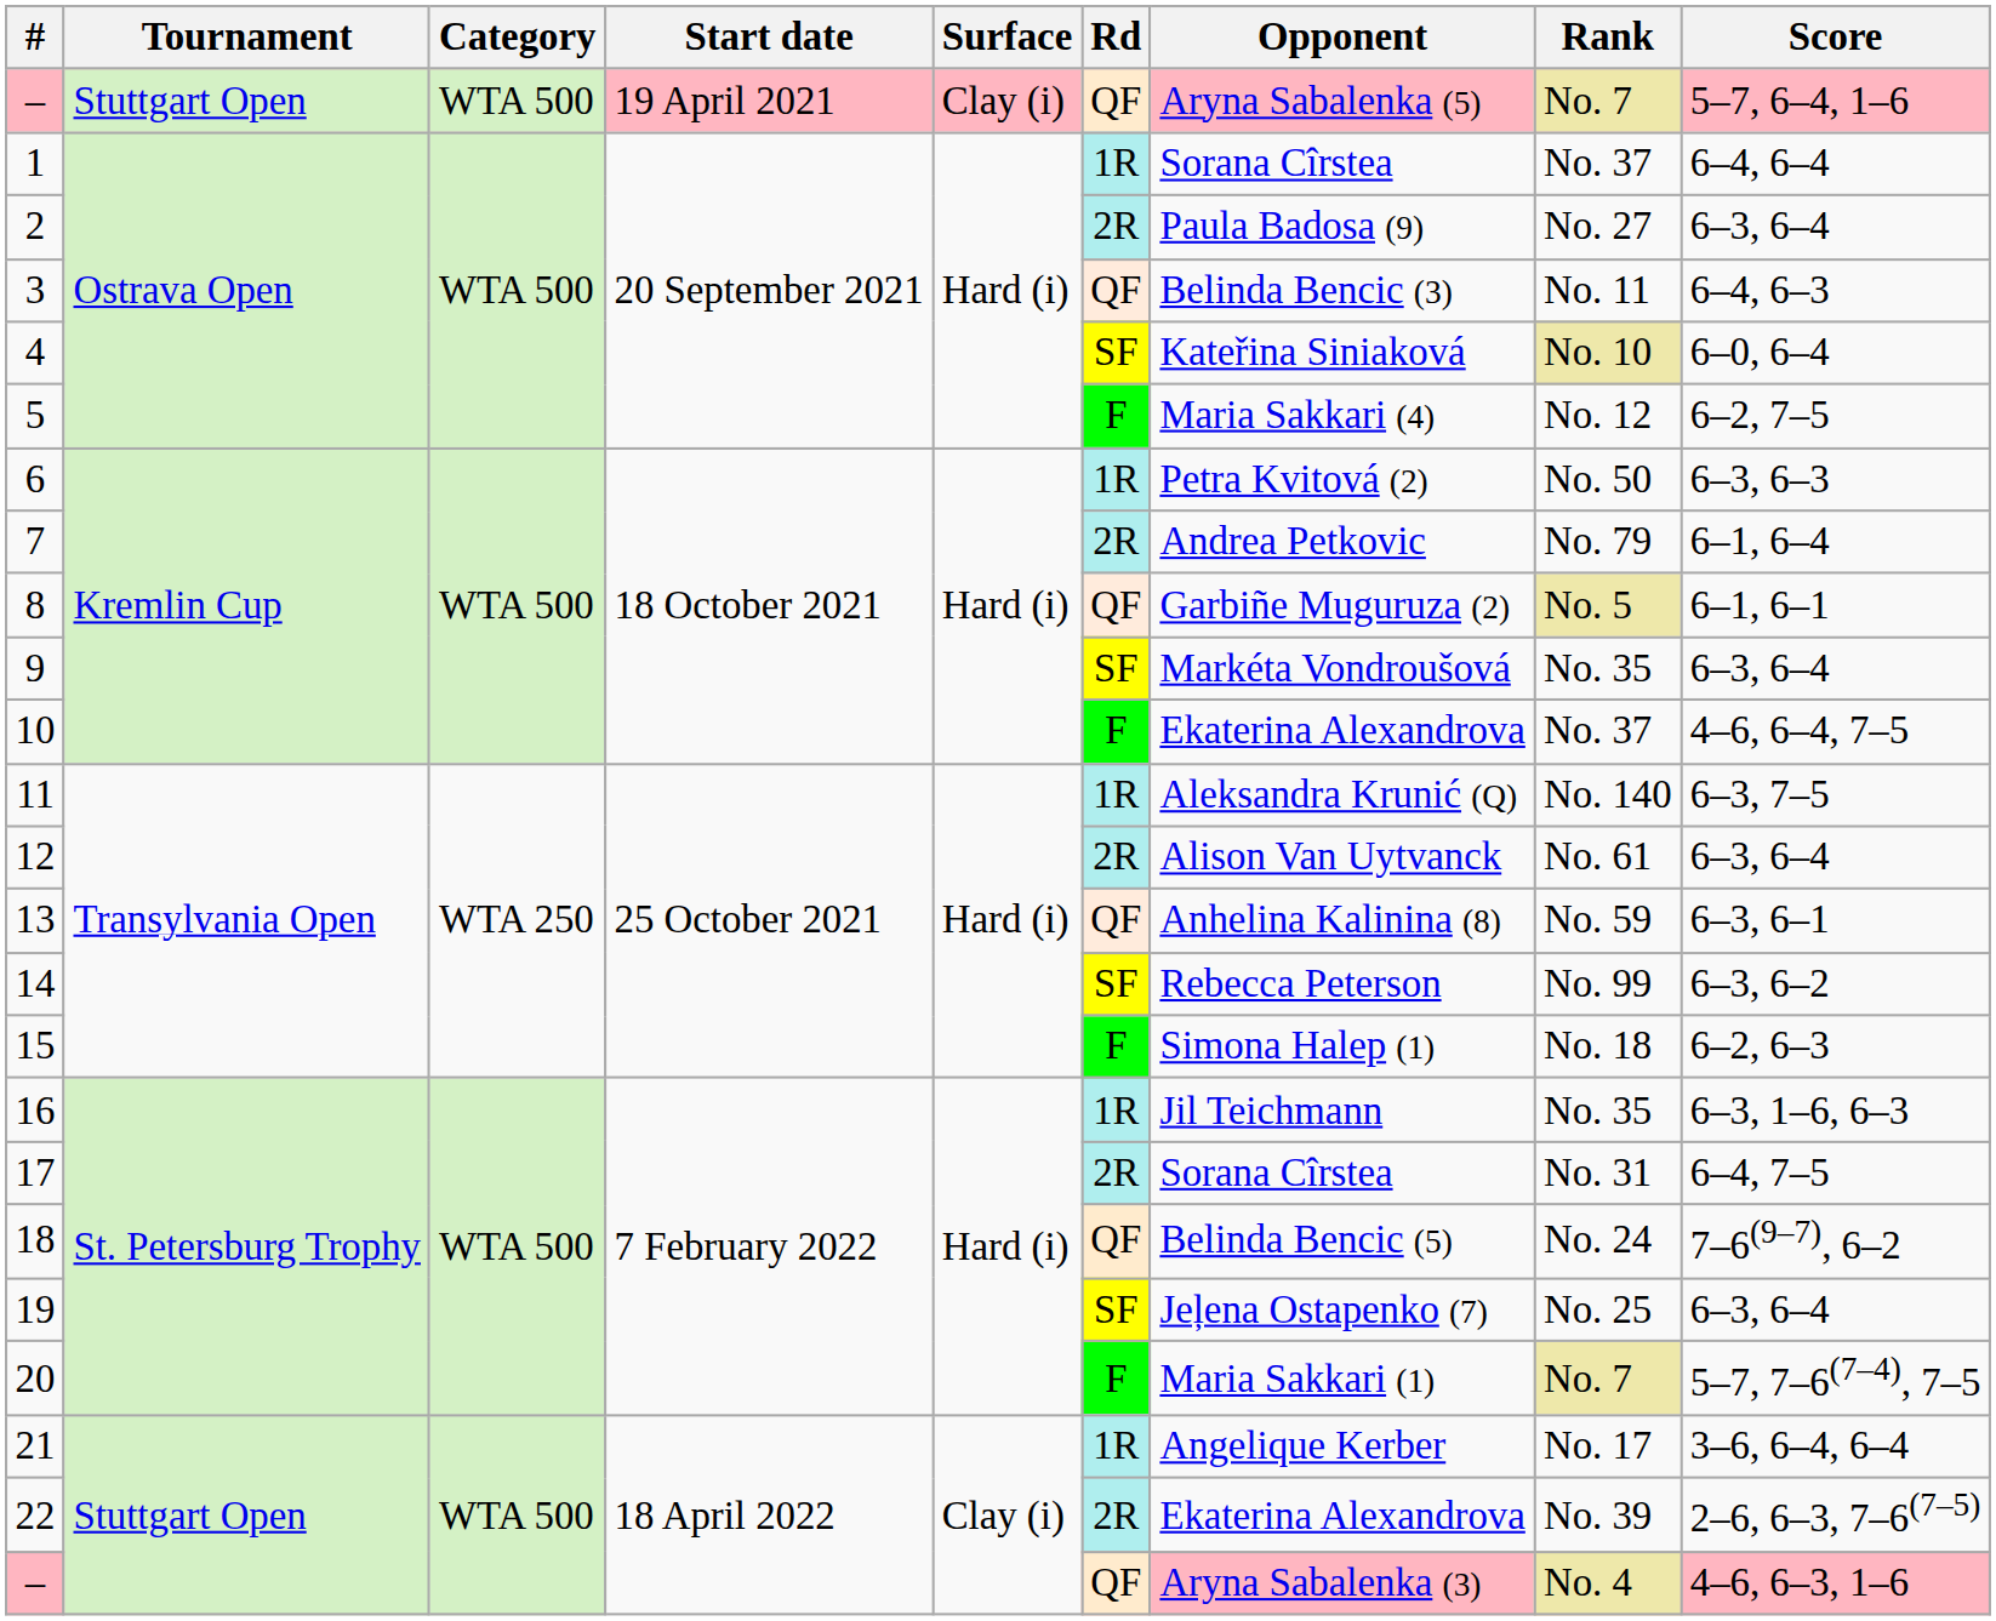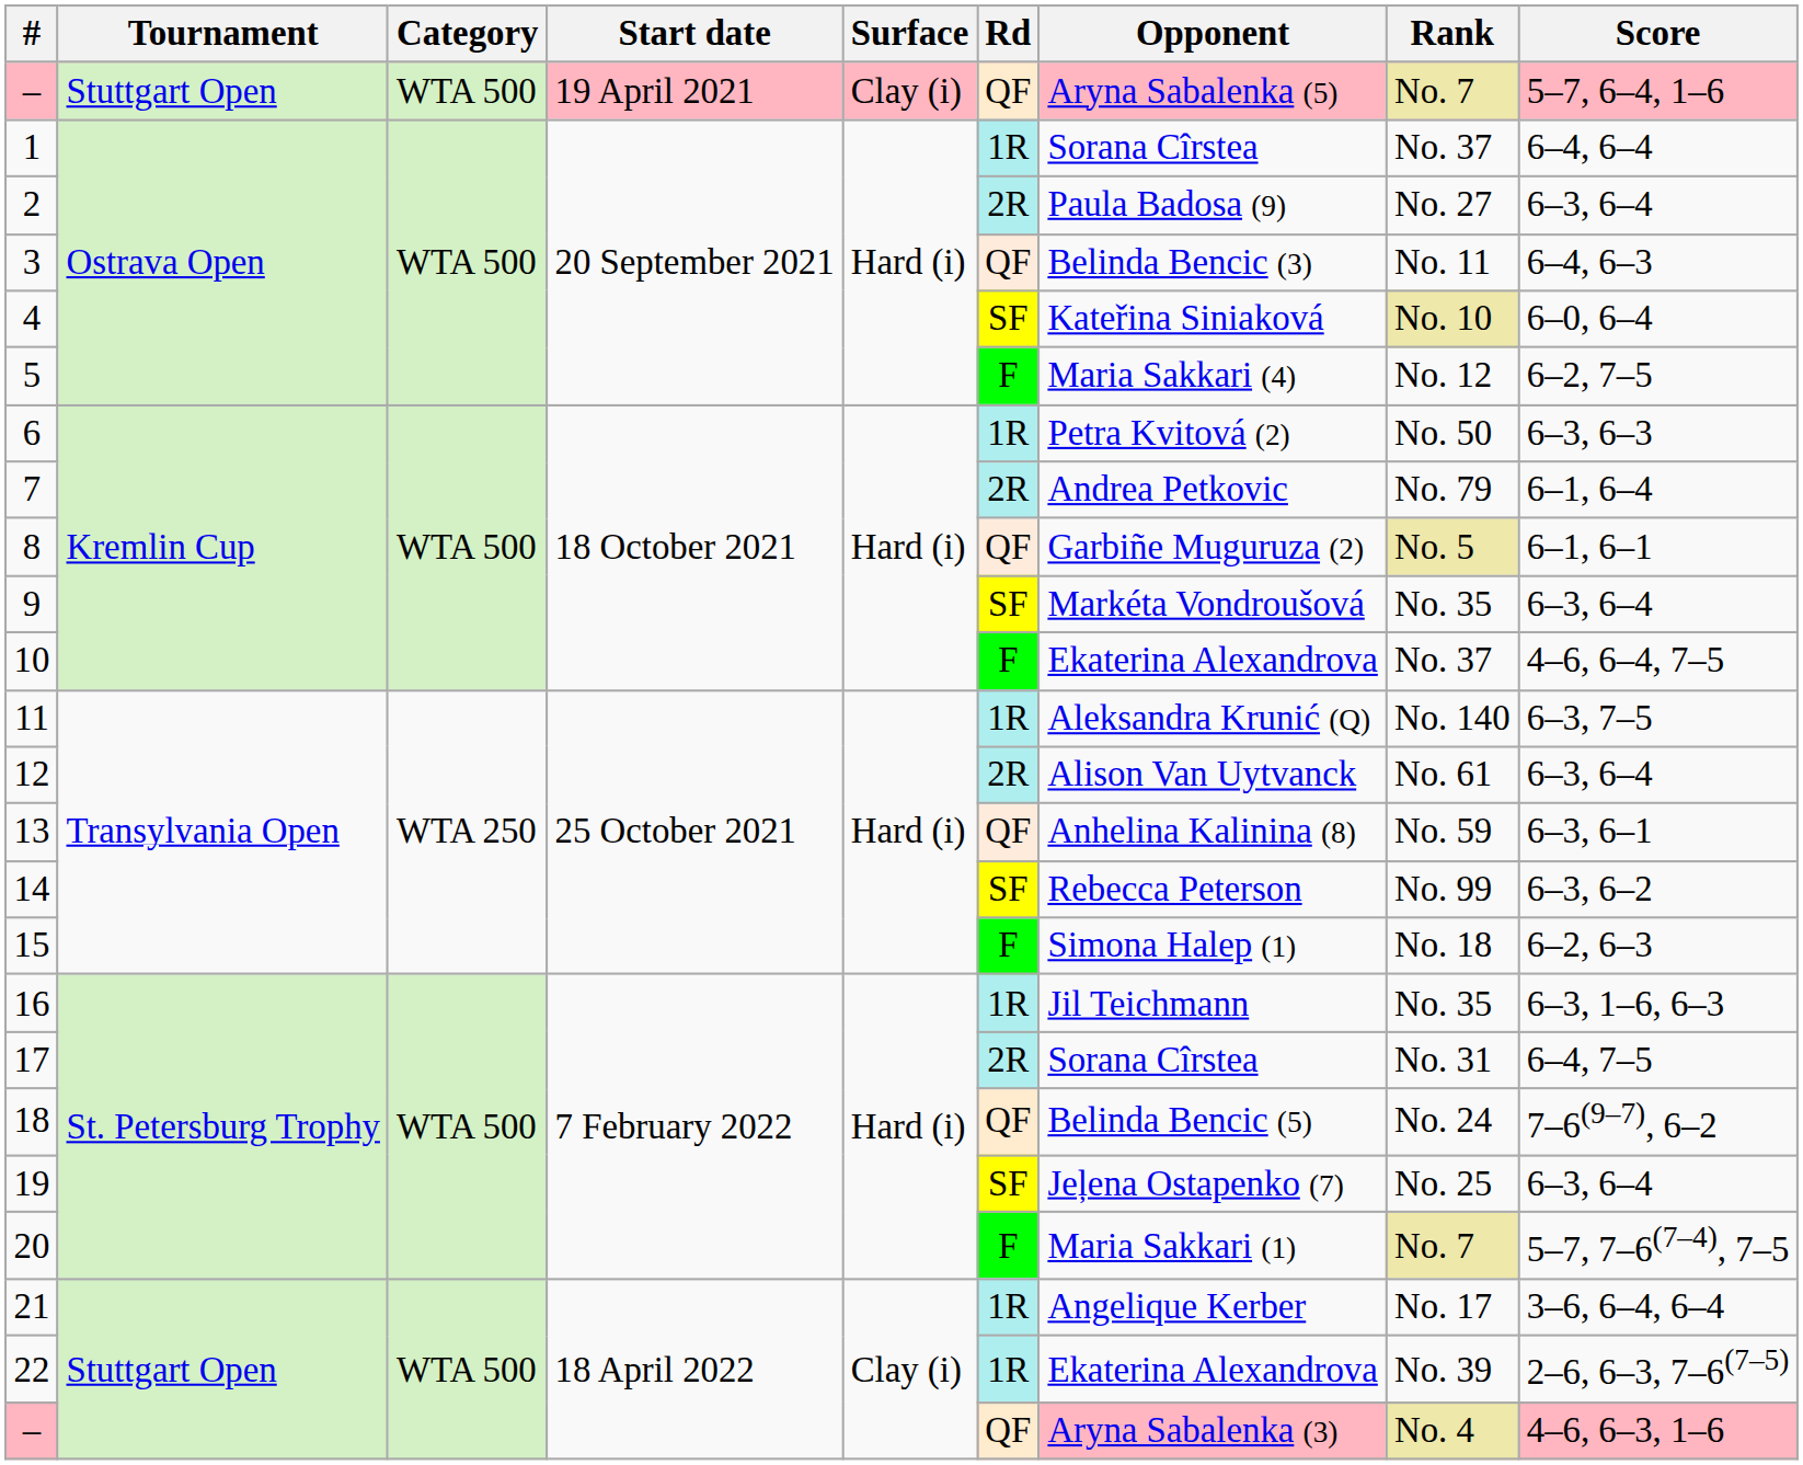22 | Rd: 2R -> 1R
